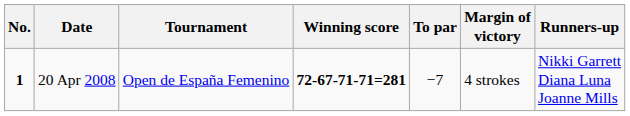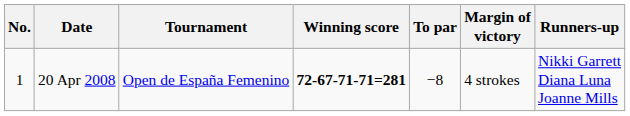20 Apr 2008 | No.: bold -> normal
20 Apr 2008 | To par: −7 -> −8
